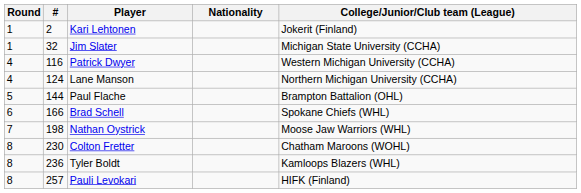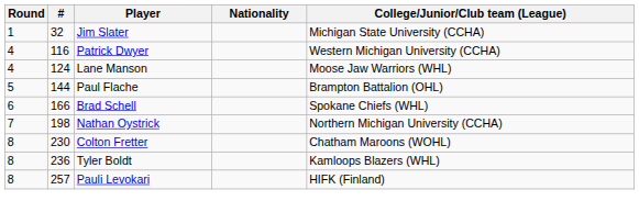- row: 1 | 2 | Kari Lehtonen | Jokerit (Finland)
Lane Manson | College/Junior/Club team (League): Northern Michigan University (CCHA) -> Moose Jaw Warriors (WHL)
Nathan Oystrick | College/Junior/Club team (League): Moose Jaw Warriors (WHL) -> Northern Michigan University (CCHA)
